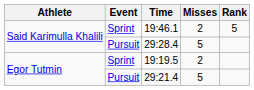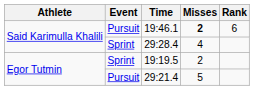19:46.1 | Event: Sprint -> Pursuit
19:46.1 | Misses: normal -> bold
19:46.1 | Rank: 5 -> 6
29:28.4 | Event: Pursuit -> Sprint
29:28.4 | Misses: 5 -> 4
